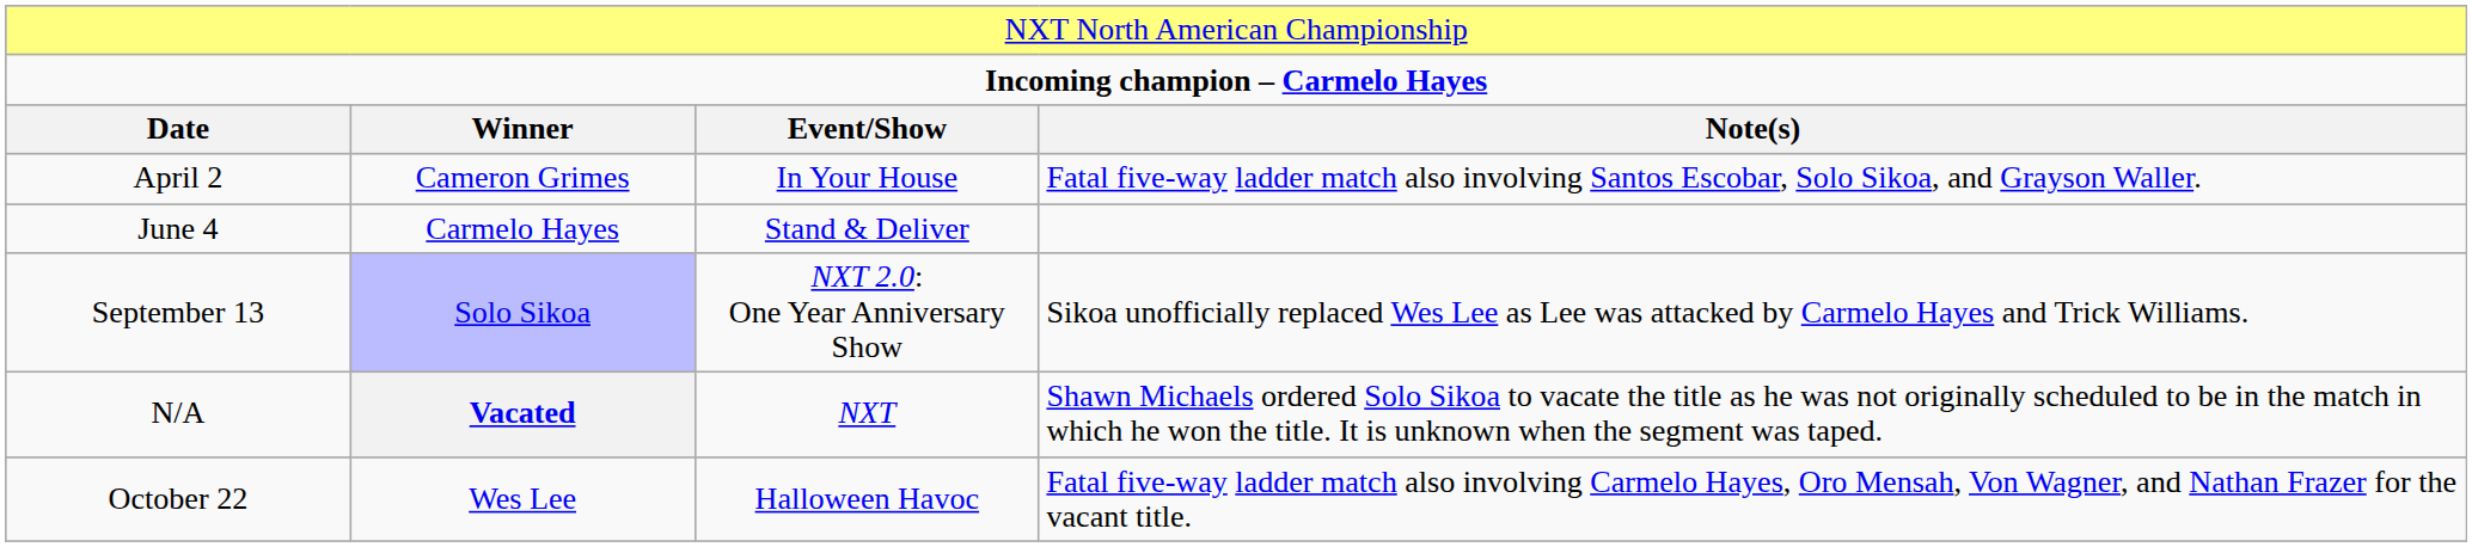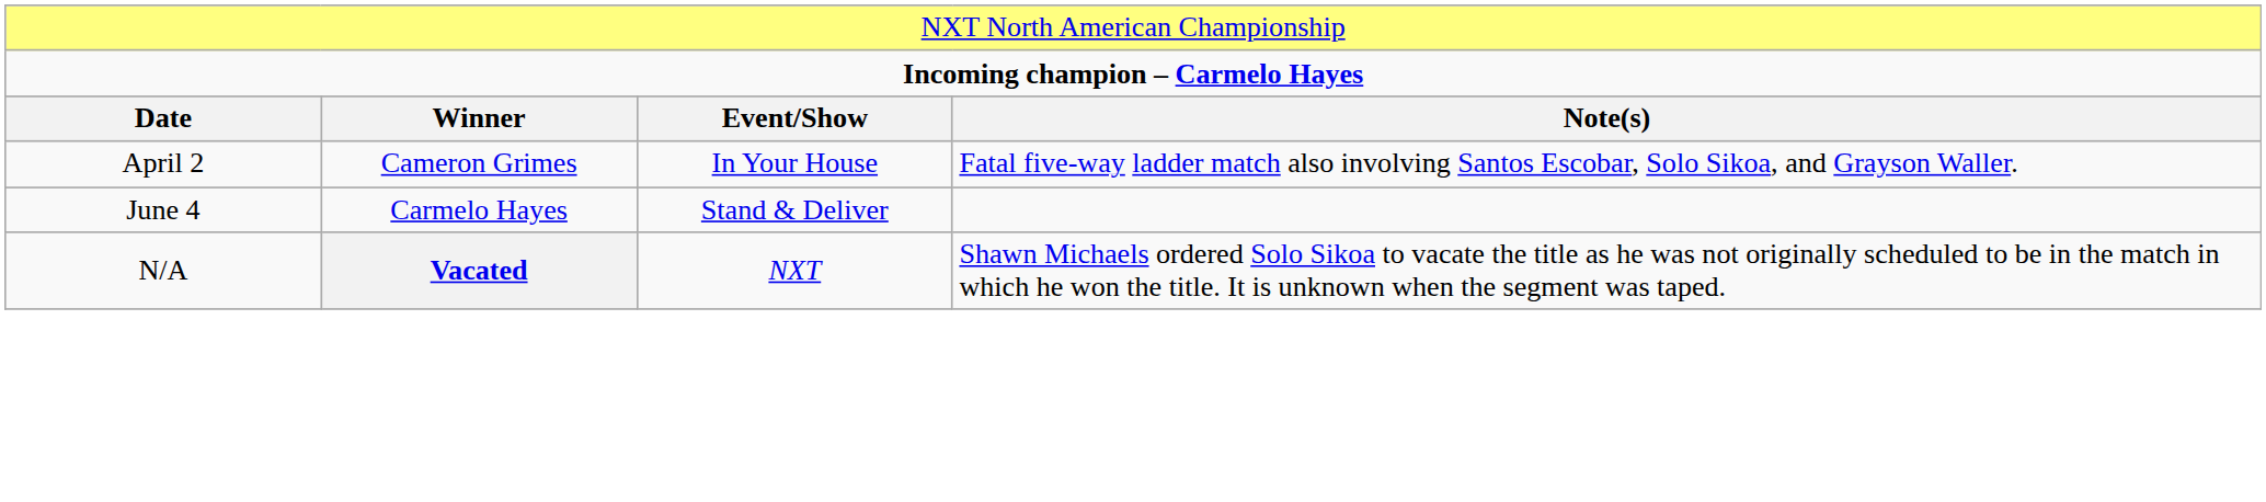- row: September 13 | Solo Sikoa | NXT 2.0: One Year Anniversary Show | Sikoa unofficially replaced Wes Lee as Lee was attacked by Carmelo Hayes and Trick Williams.
- row: October 22 | Wes Lee | Halloween Havoc | Fatal five-way ladder match also involving Carmelo Hayes, Oro Mensah, Von Wagner, and Nathan Frazer for the vacant title.
